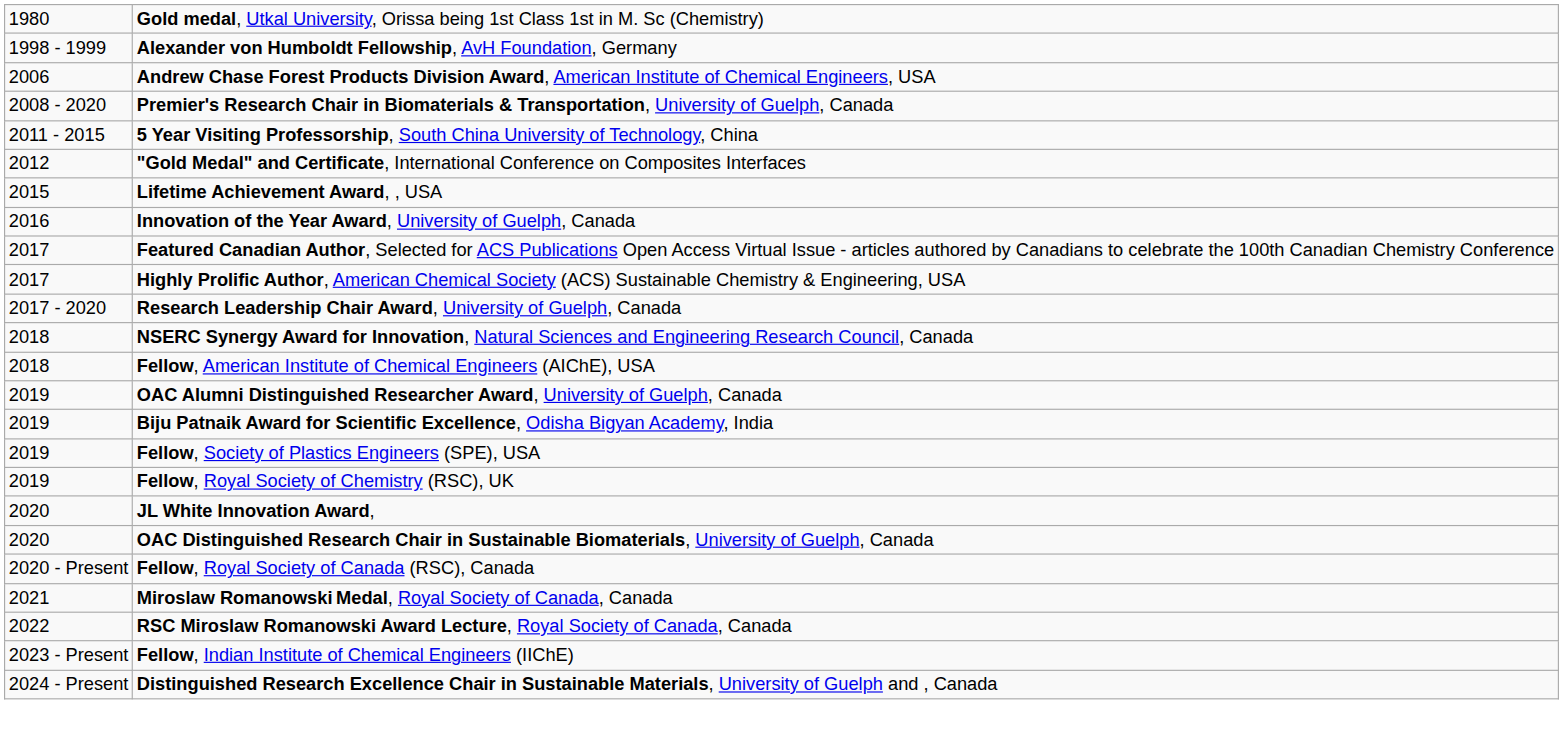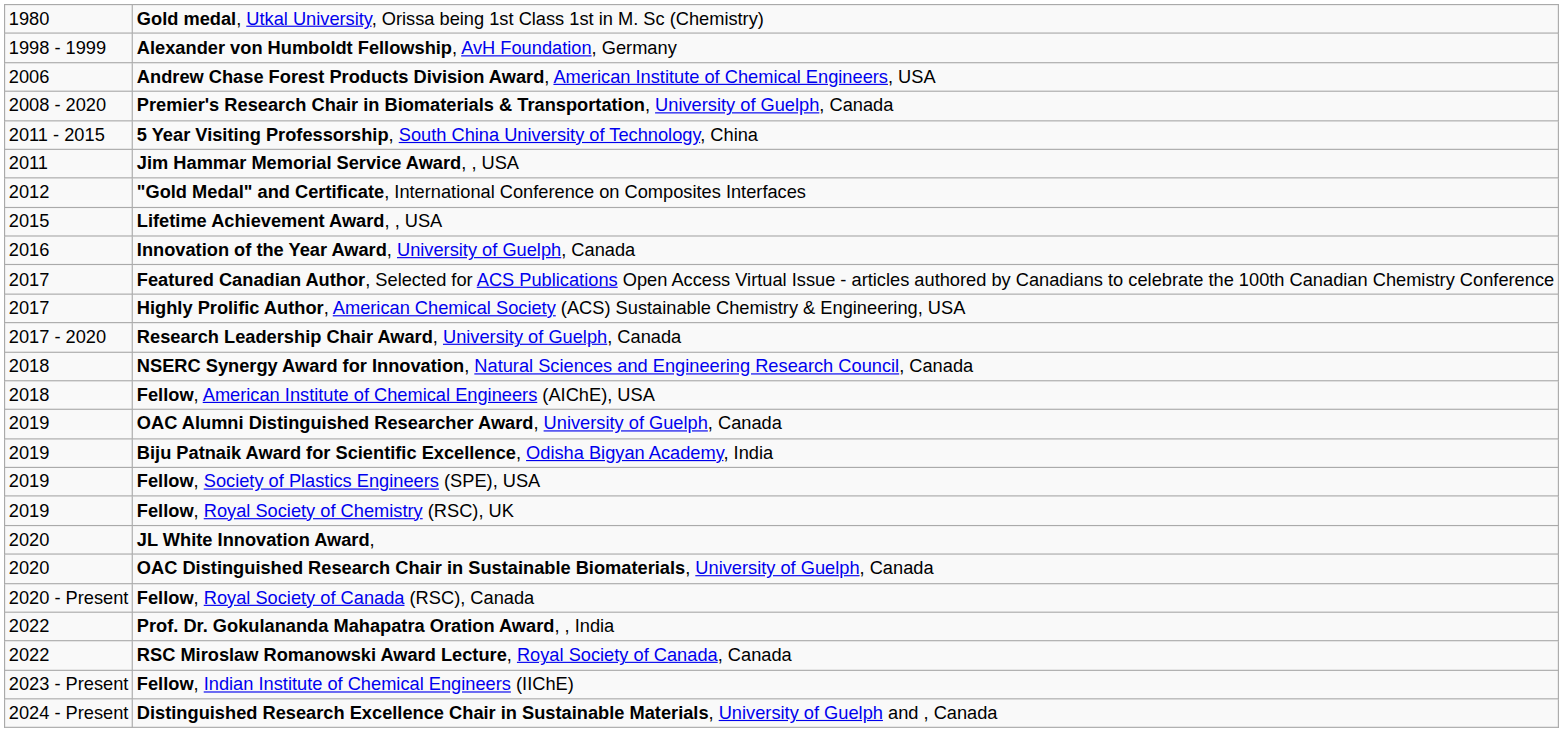+ row: 2011 | Jim Hammar Memorial Service Award, , USA
- row: 2021 | Miroslaw Romanowski Medal, Royal Society of Canada, Canada
+ row: 2022 | Prof. Dr. Gokulananda Mahapatra Oration Award, , India
